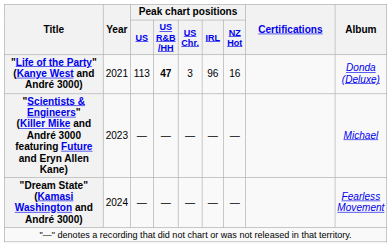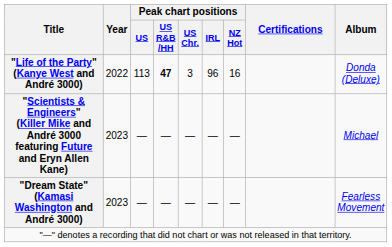"Life of the Party" (Kanye West and André 3000) | Year: 2021 -> 2022
"Dream State" (Kamasi Washington and André 3000) | Year: 2024 -> 2023
